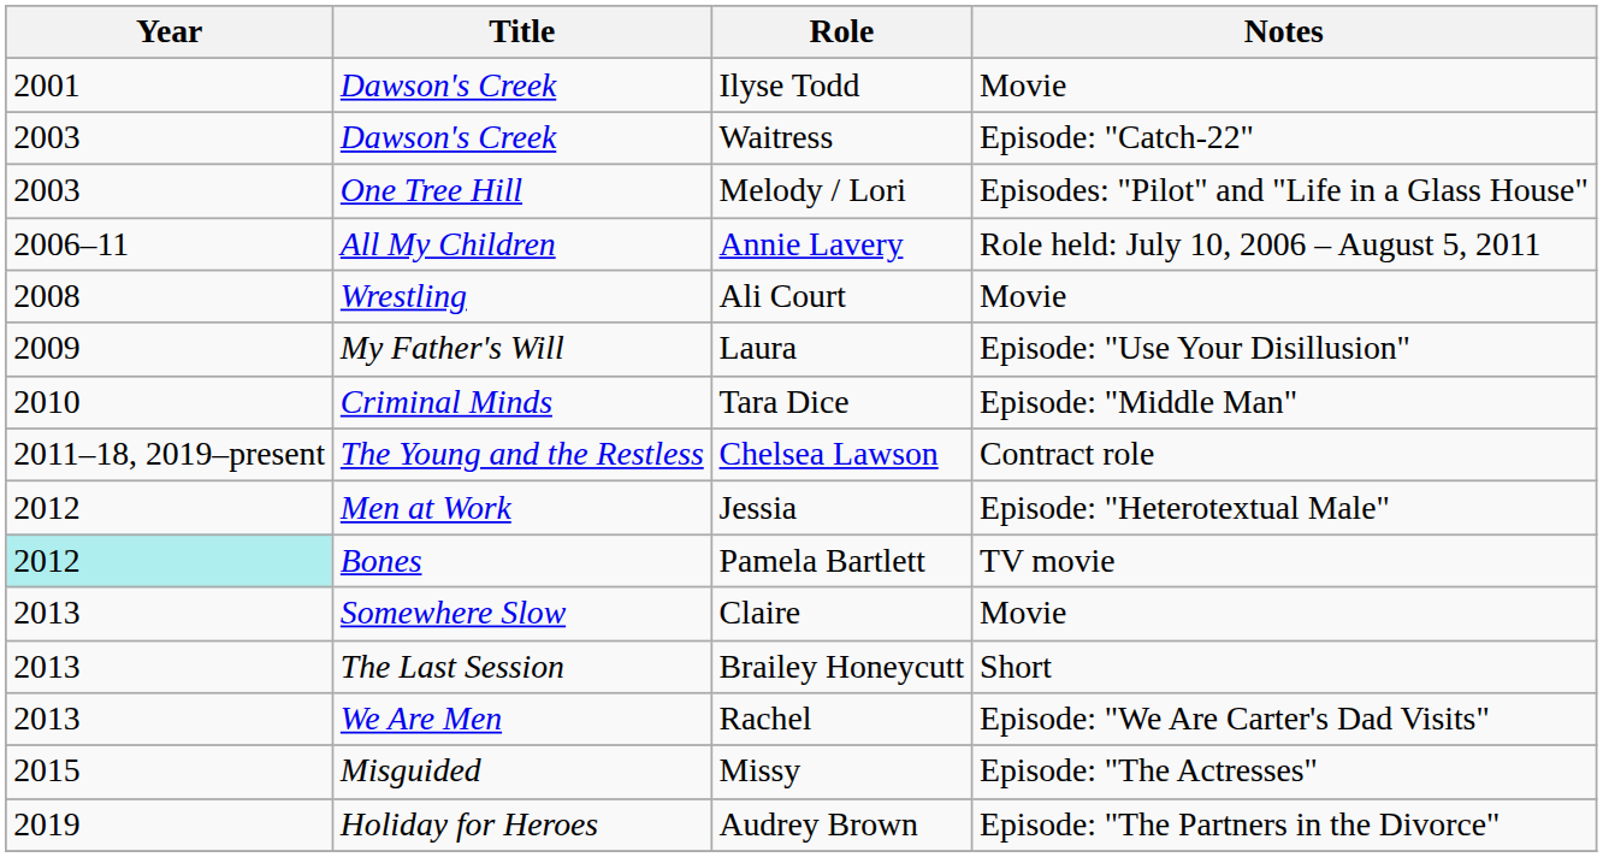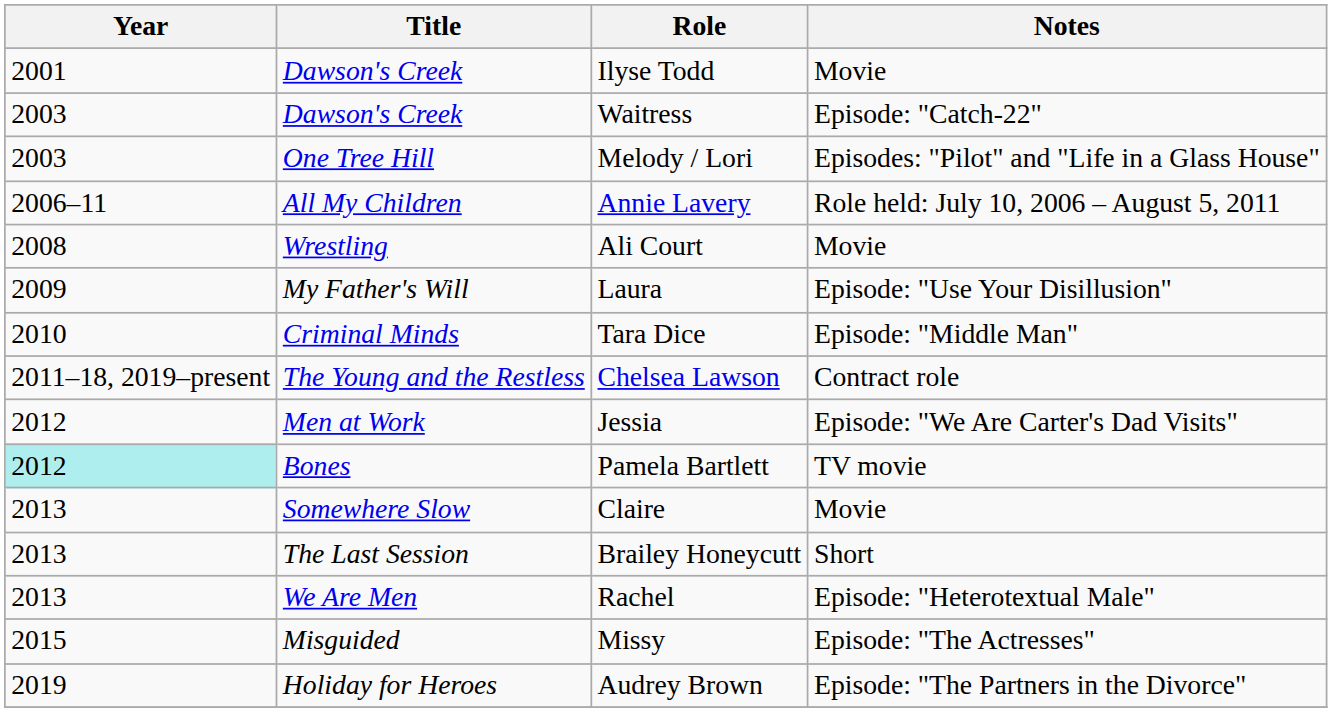Jessia | Notes: Episode: "Heterotextual Male" -> Episode: "We Are Carter's Dad Visits"
Rachel | Notes: Episode: "We Are Carter's Dad Visits" -> Episode: "Heterotextual Male"
